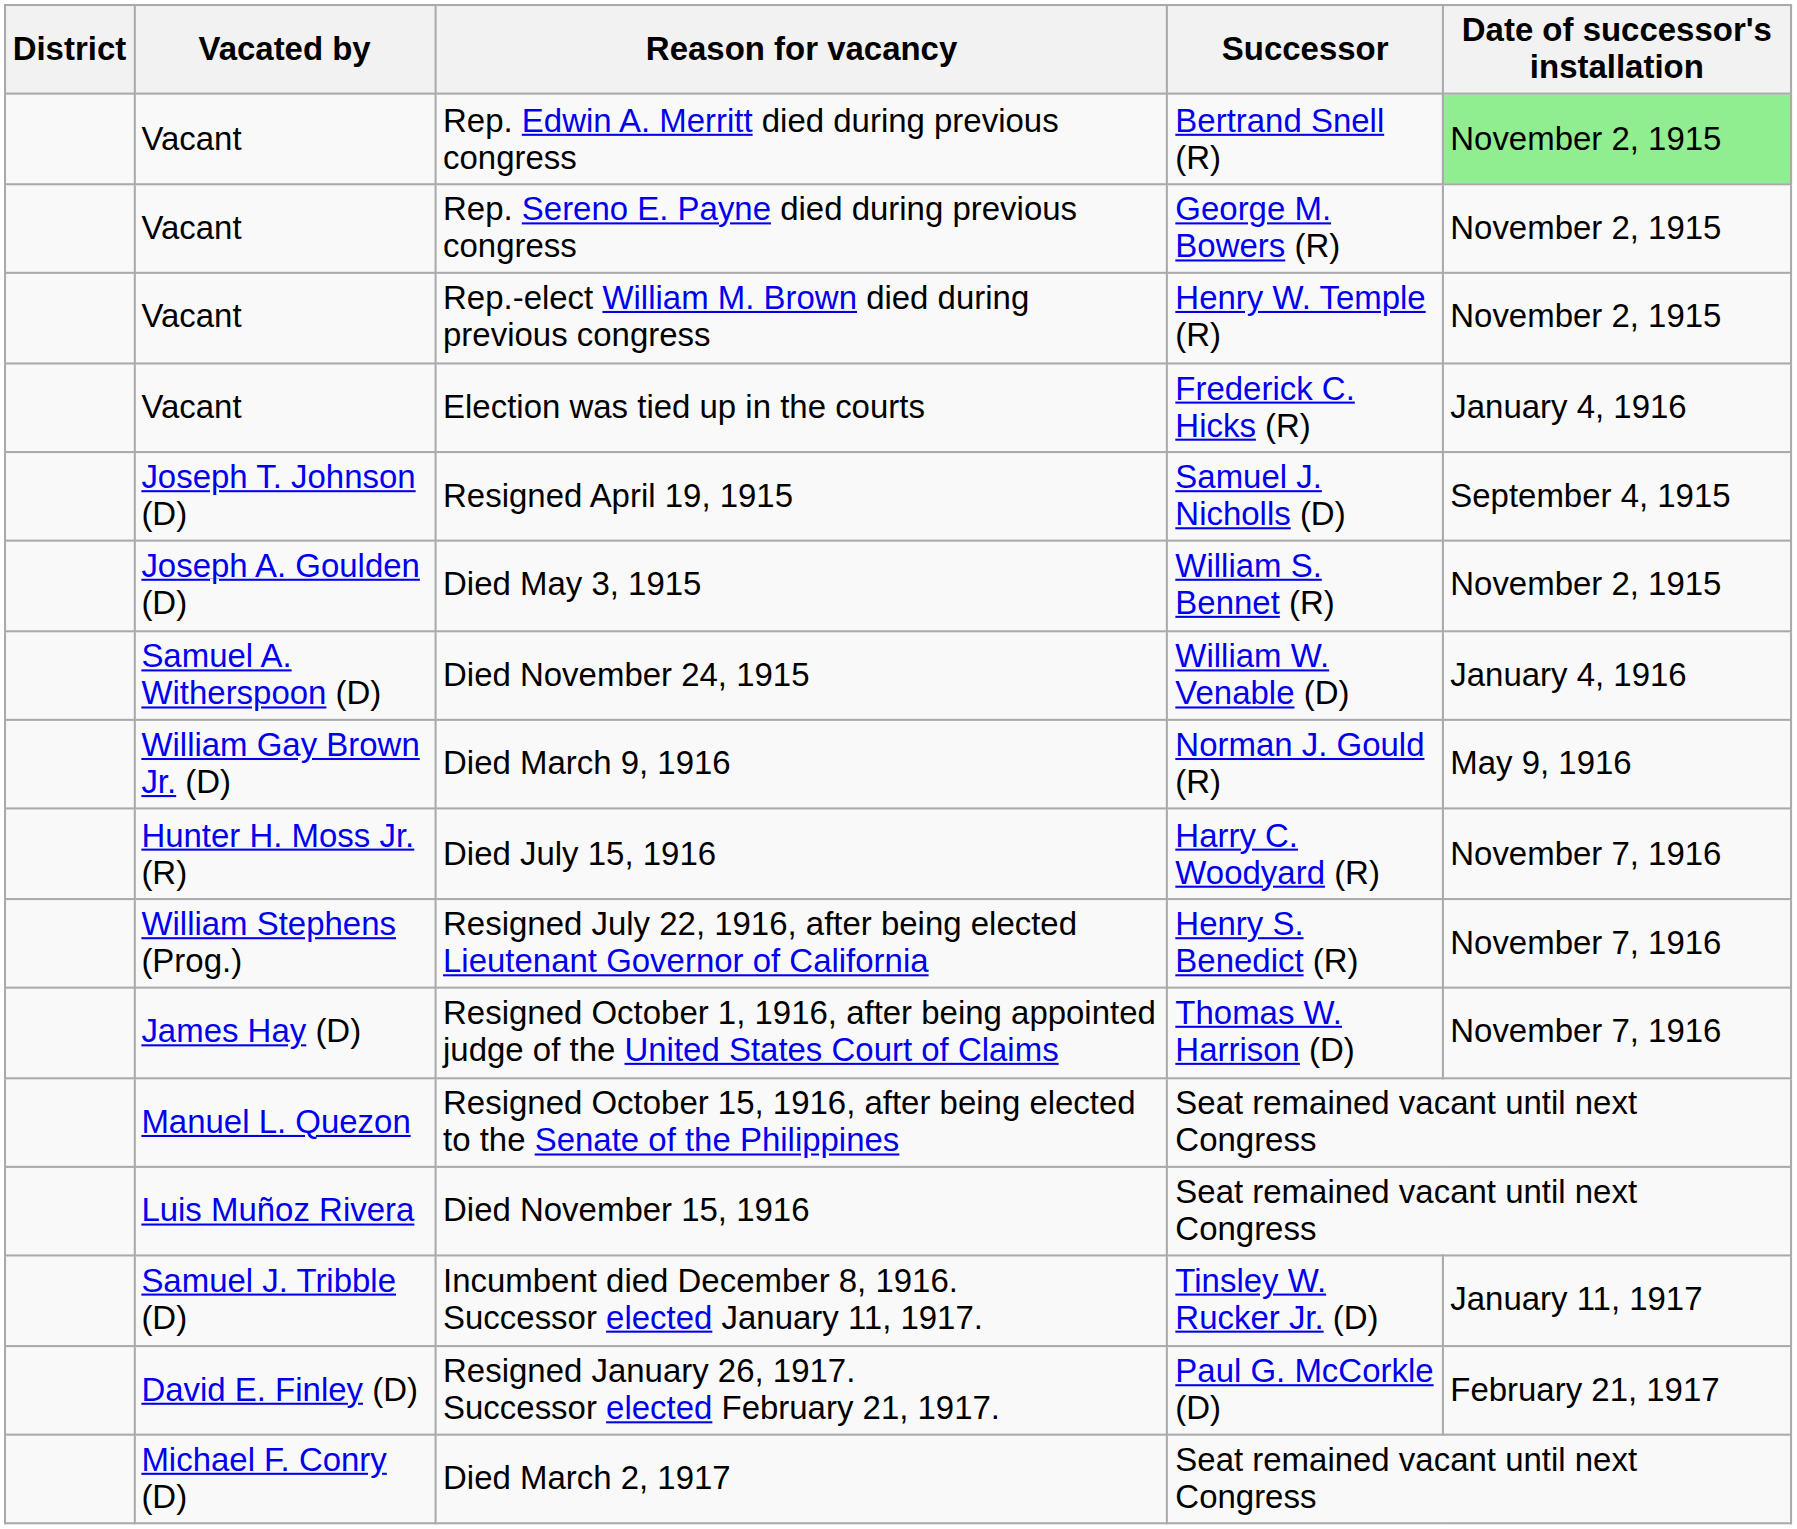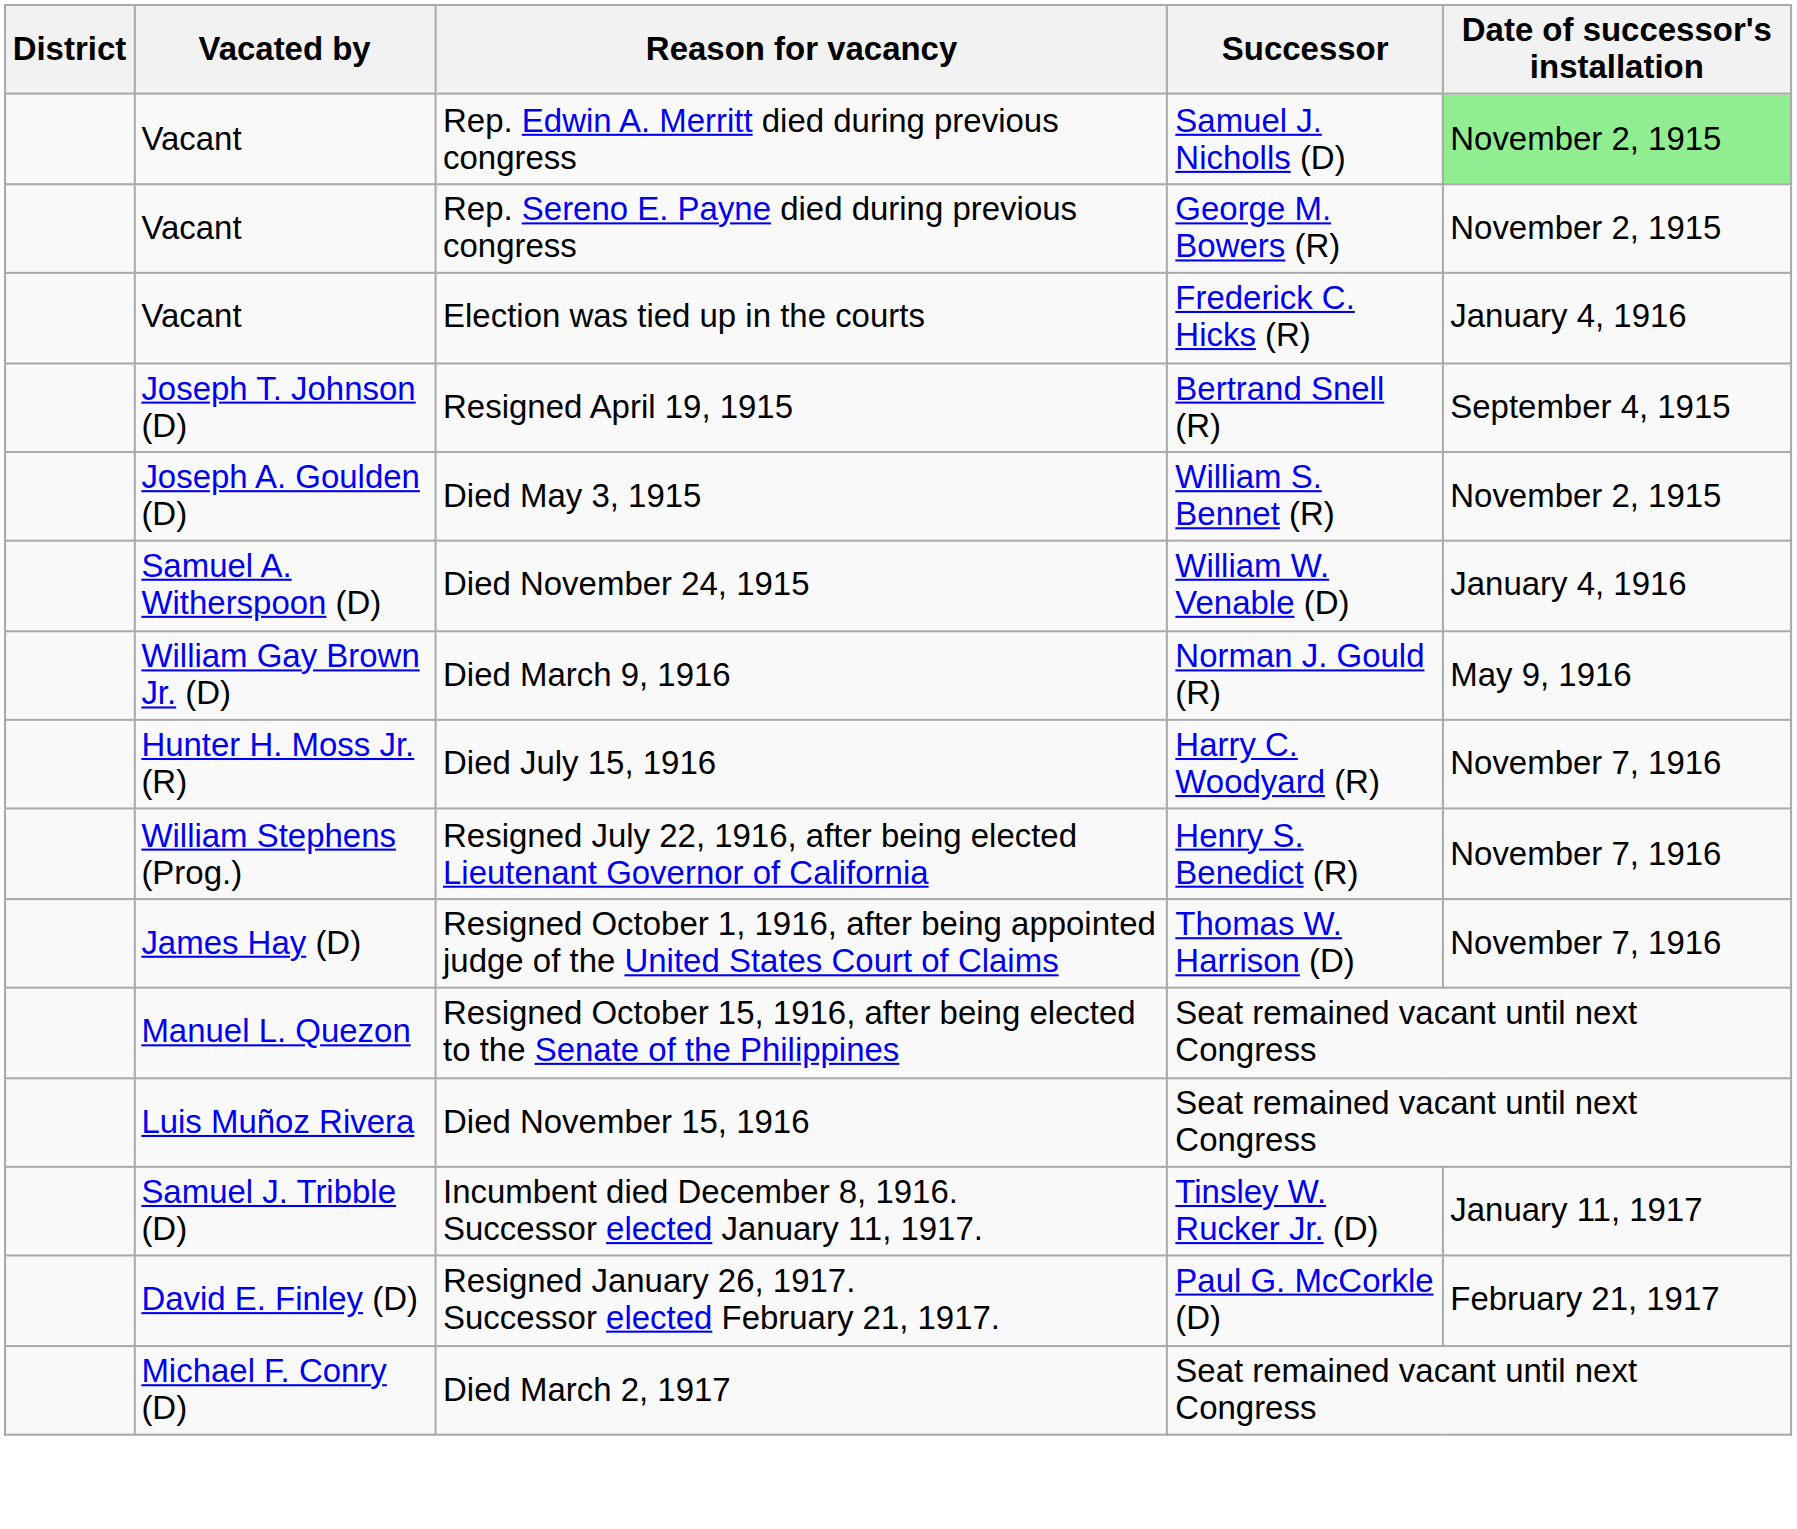Rep. Edwin A. Merritt died during previous congress | Successor: Bertrand Snell (R) -> Samuel J. Nicholls (D)
- row: Vacant | Rep.-elect William M. Brown died during previous congress | Henry W. Temple (R) | November 2, 1915
Resigned April 19, 1915 | Successor: Samuel J. Nicholls (D) -> Bertrand Snell (R)
